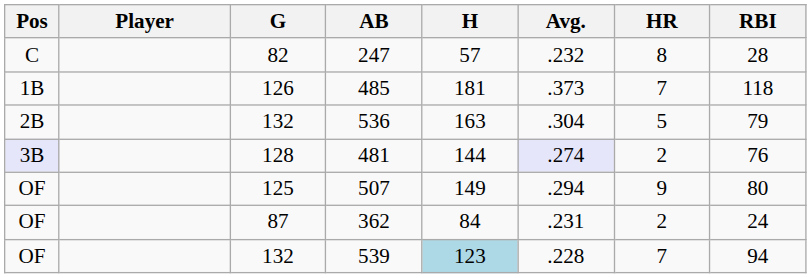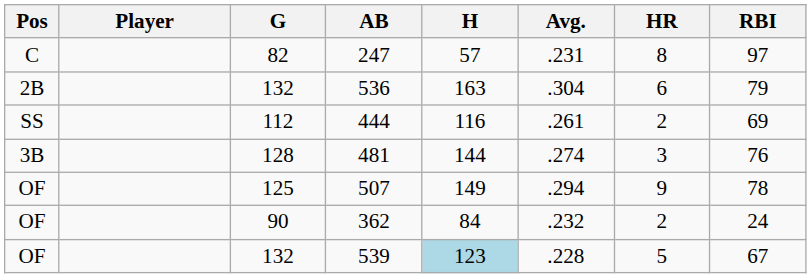247 | Avg.: .232 -> .231
247 | RBI: 28 -> 97
- row: 1B | 126 | 485 | 181 | .373 | 7 | 118
536 | HR: 5 -> 6
+ row: SS | 112 | 444 | 116 | .261 | 2 | 69
481 | Pos: lavender background -> no background
481 | Avg.: lavender background -> no background
481 | HR: 2 -> 3
507 | RBI: 80 -> 78
362 | G: 87 -> 90
362 | Avg.: .231 -> .232
539 | HR: 7 -> 5
539 | RBI: 94 -> 67
